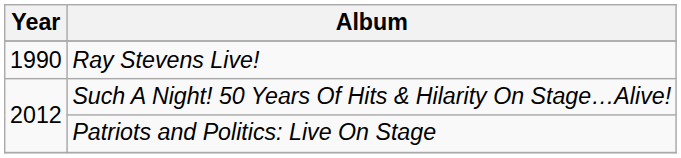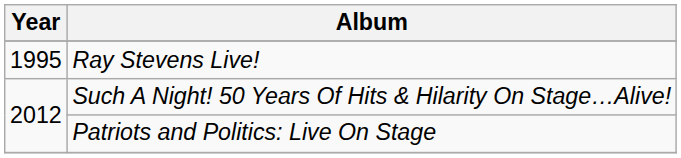Ray Stevens Live! | Year: 1990 -> 1995
